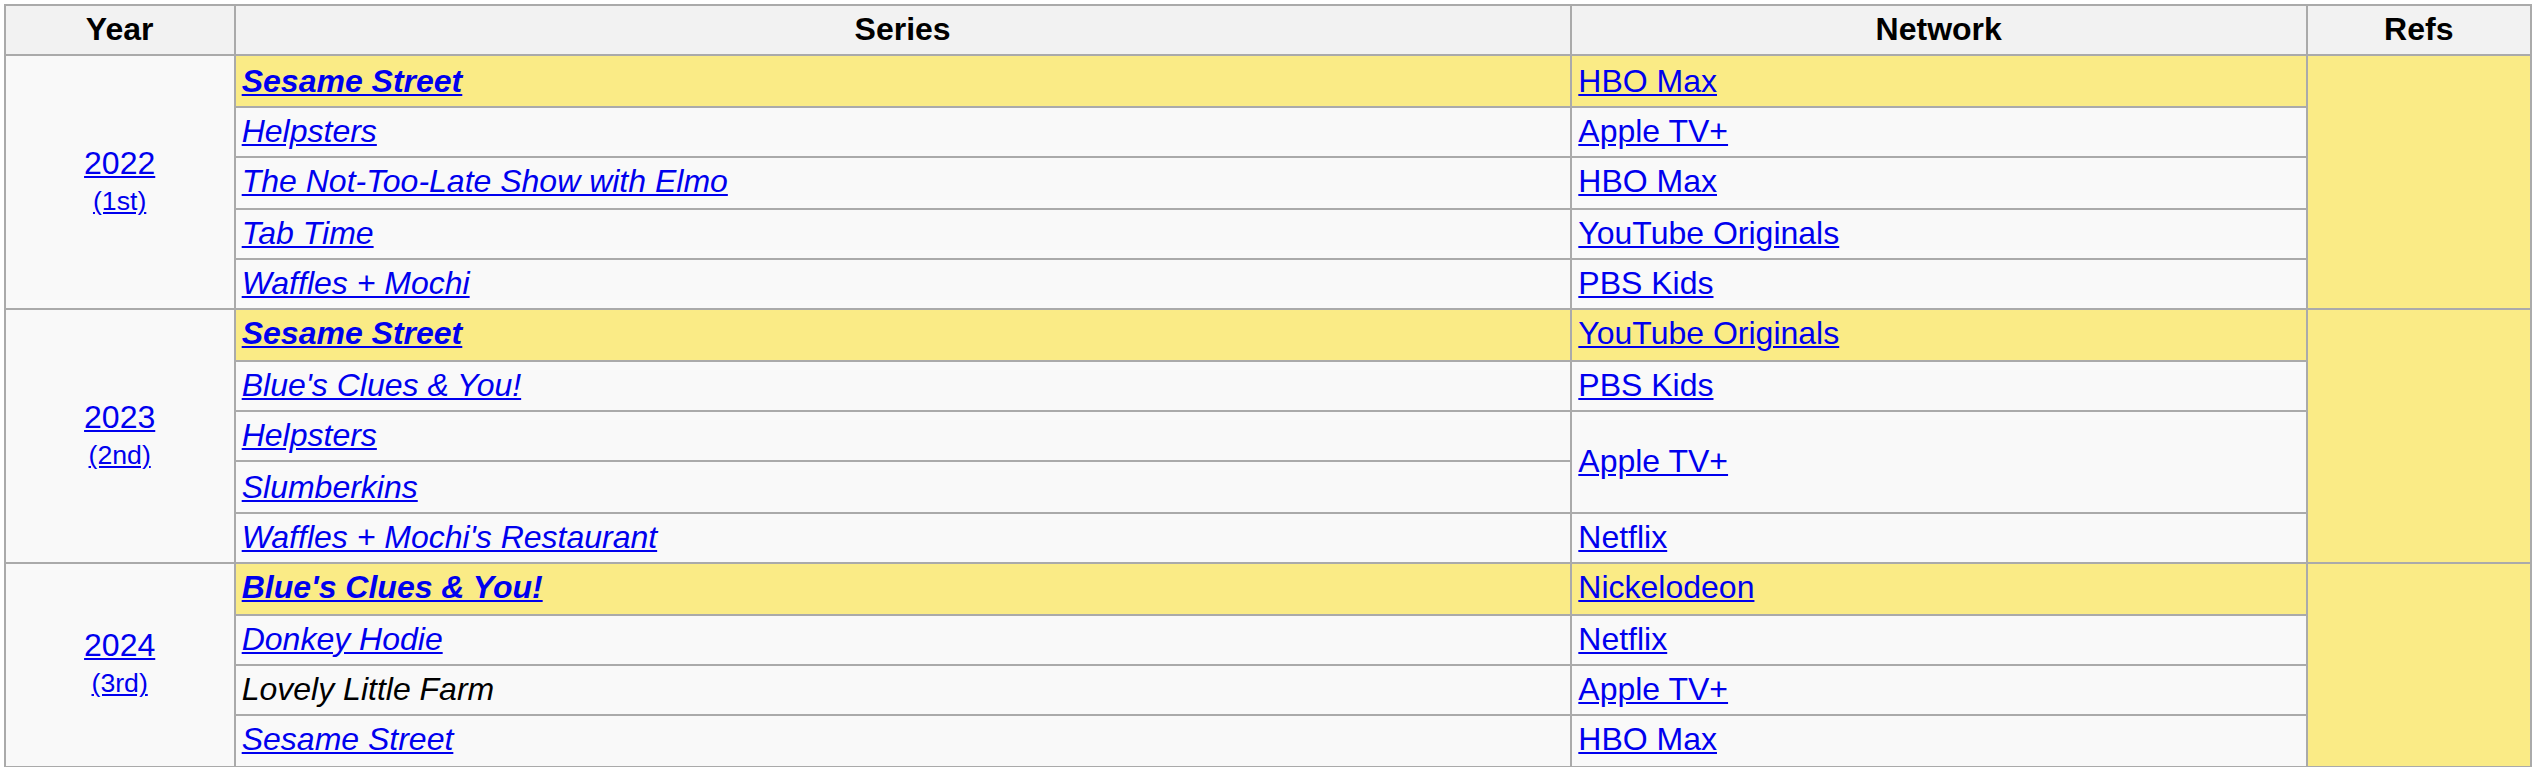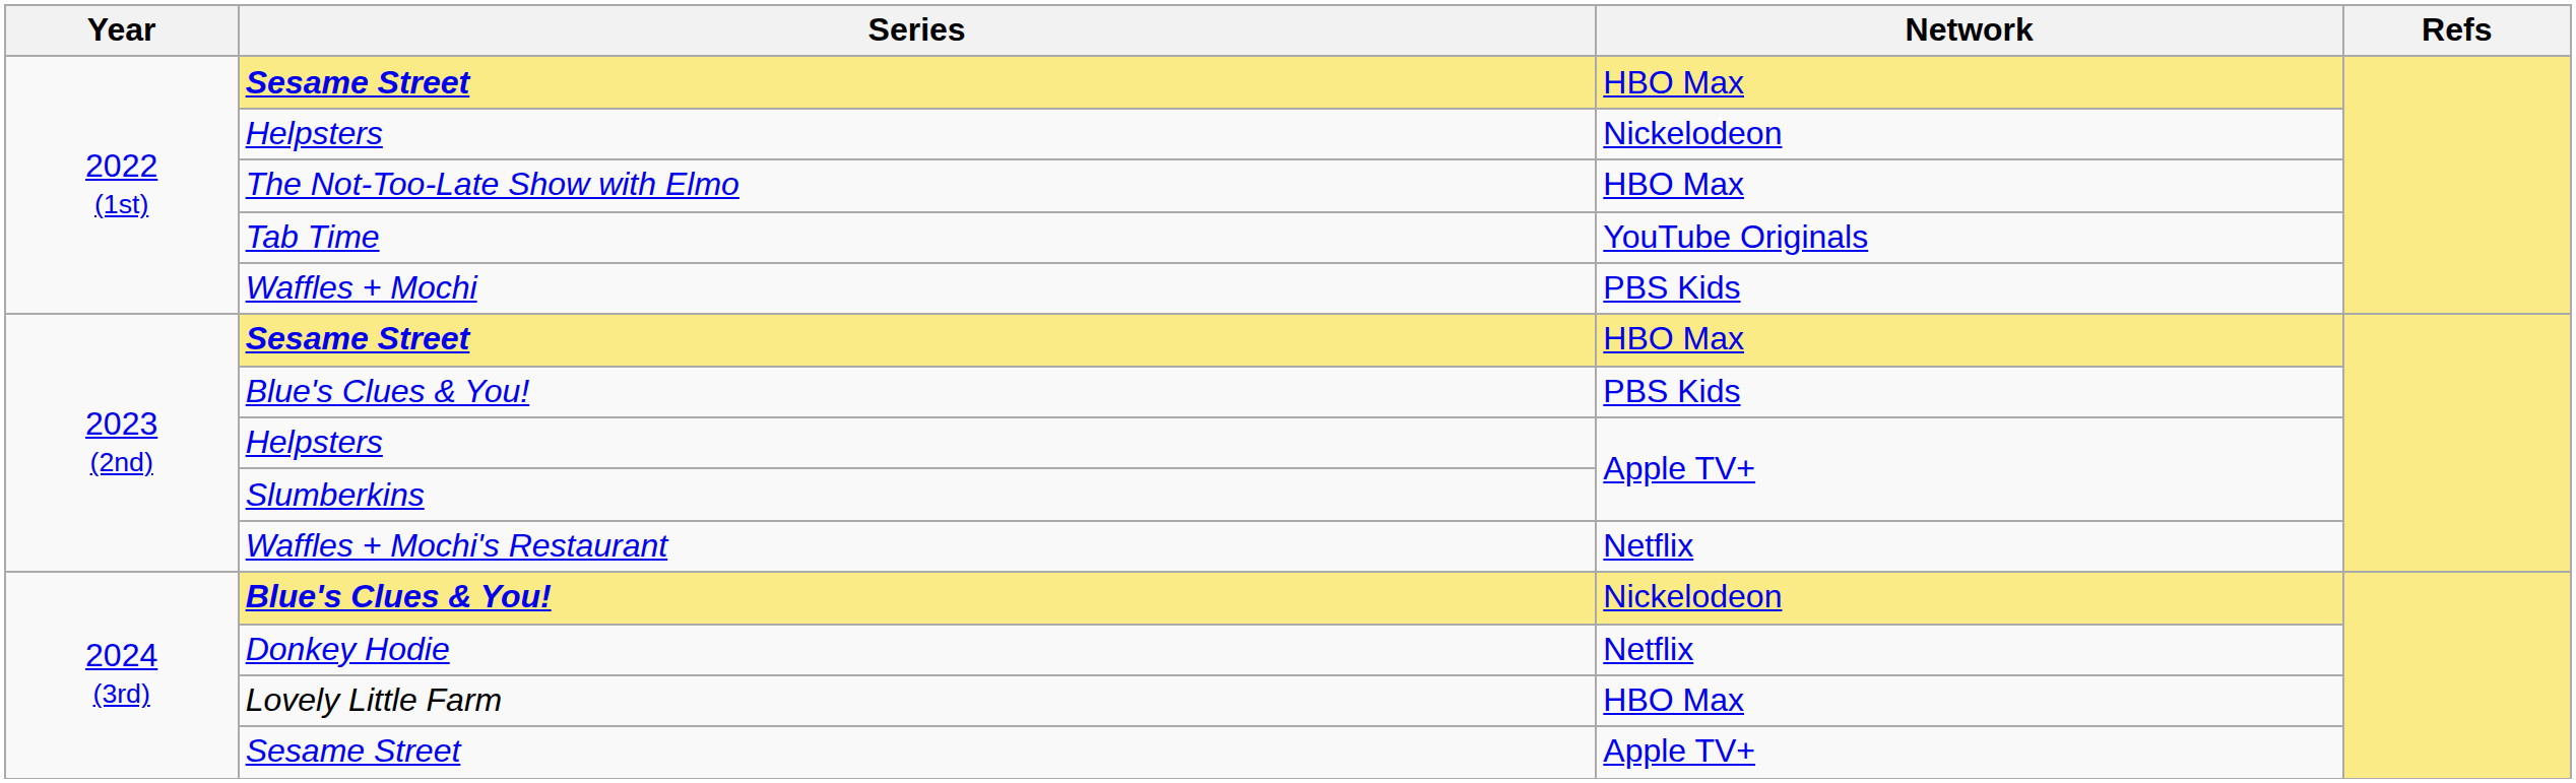2022 (1st) / Helpsters | Network: Apple TV+ -> Nickelodeon
2023 (2nd) / Sesame Street | Network: YouTube Originals -> HBO Max
Lovely Little Farm | Network: Apple TV+ -> HBO Max
2024 (3rd) / Sesame Street | Network: HBO Max -> Apple TV+
